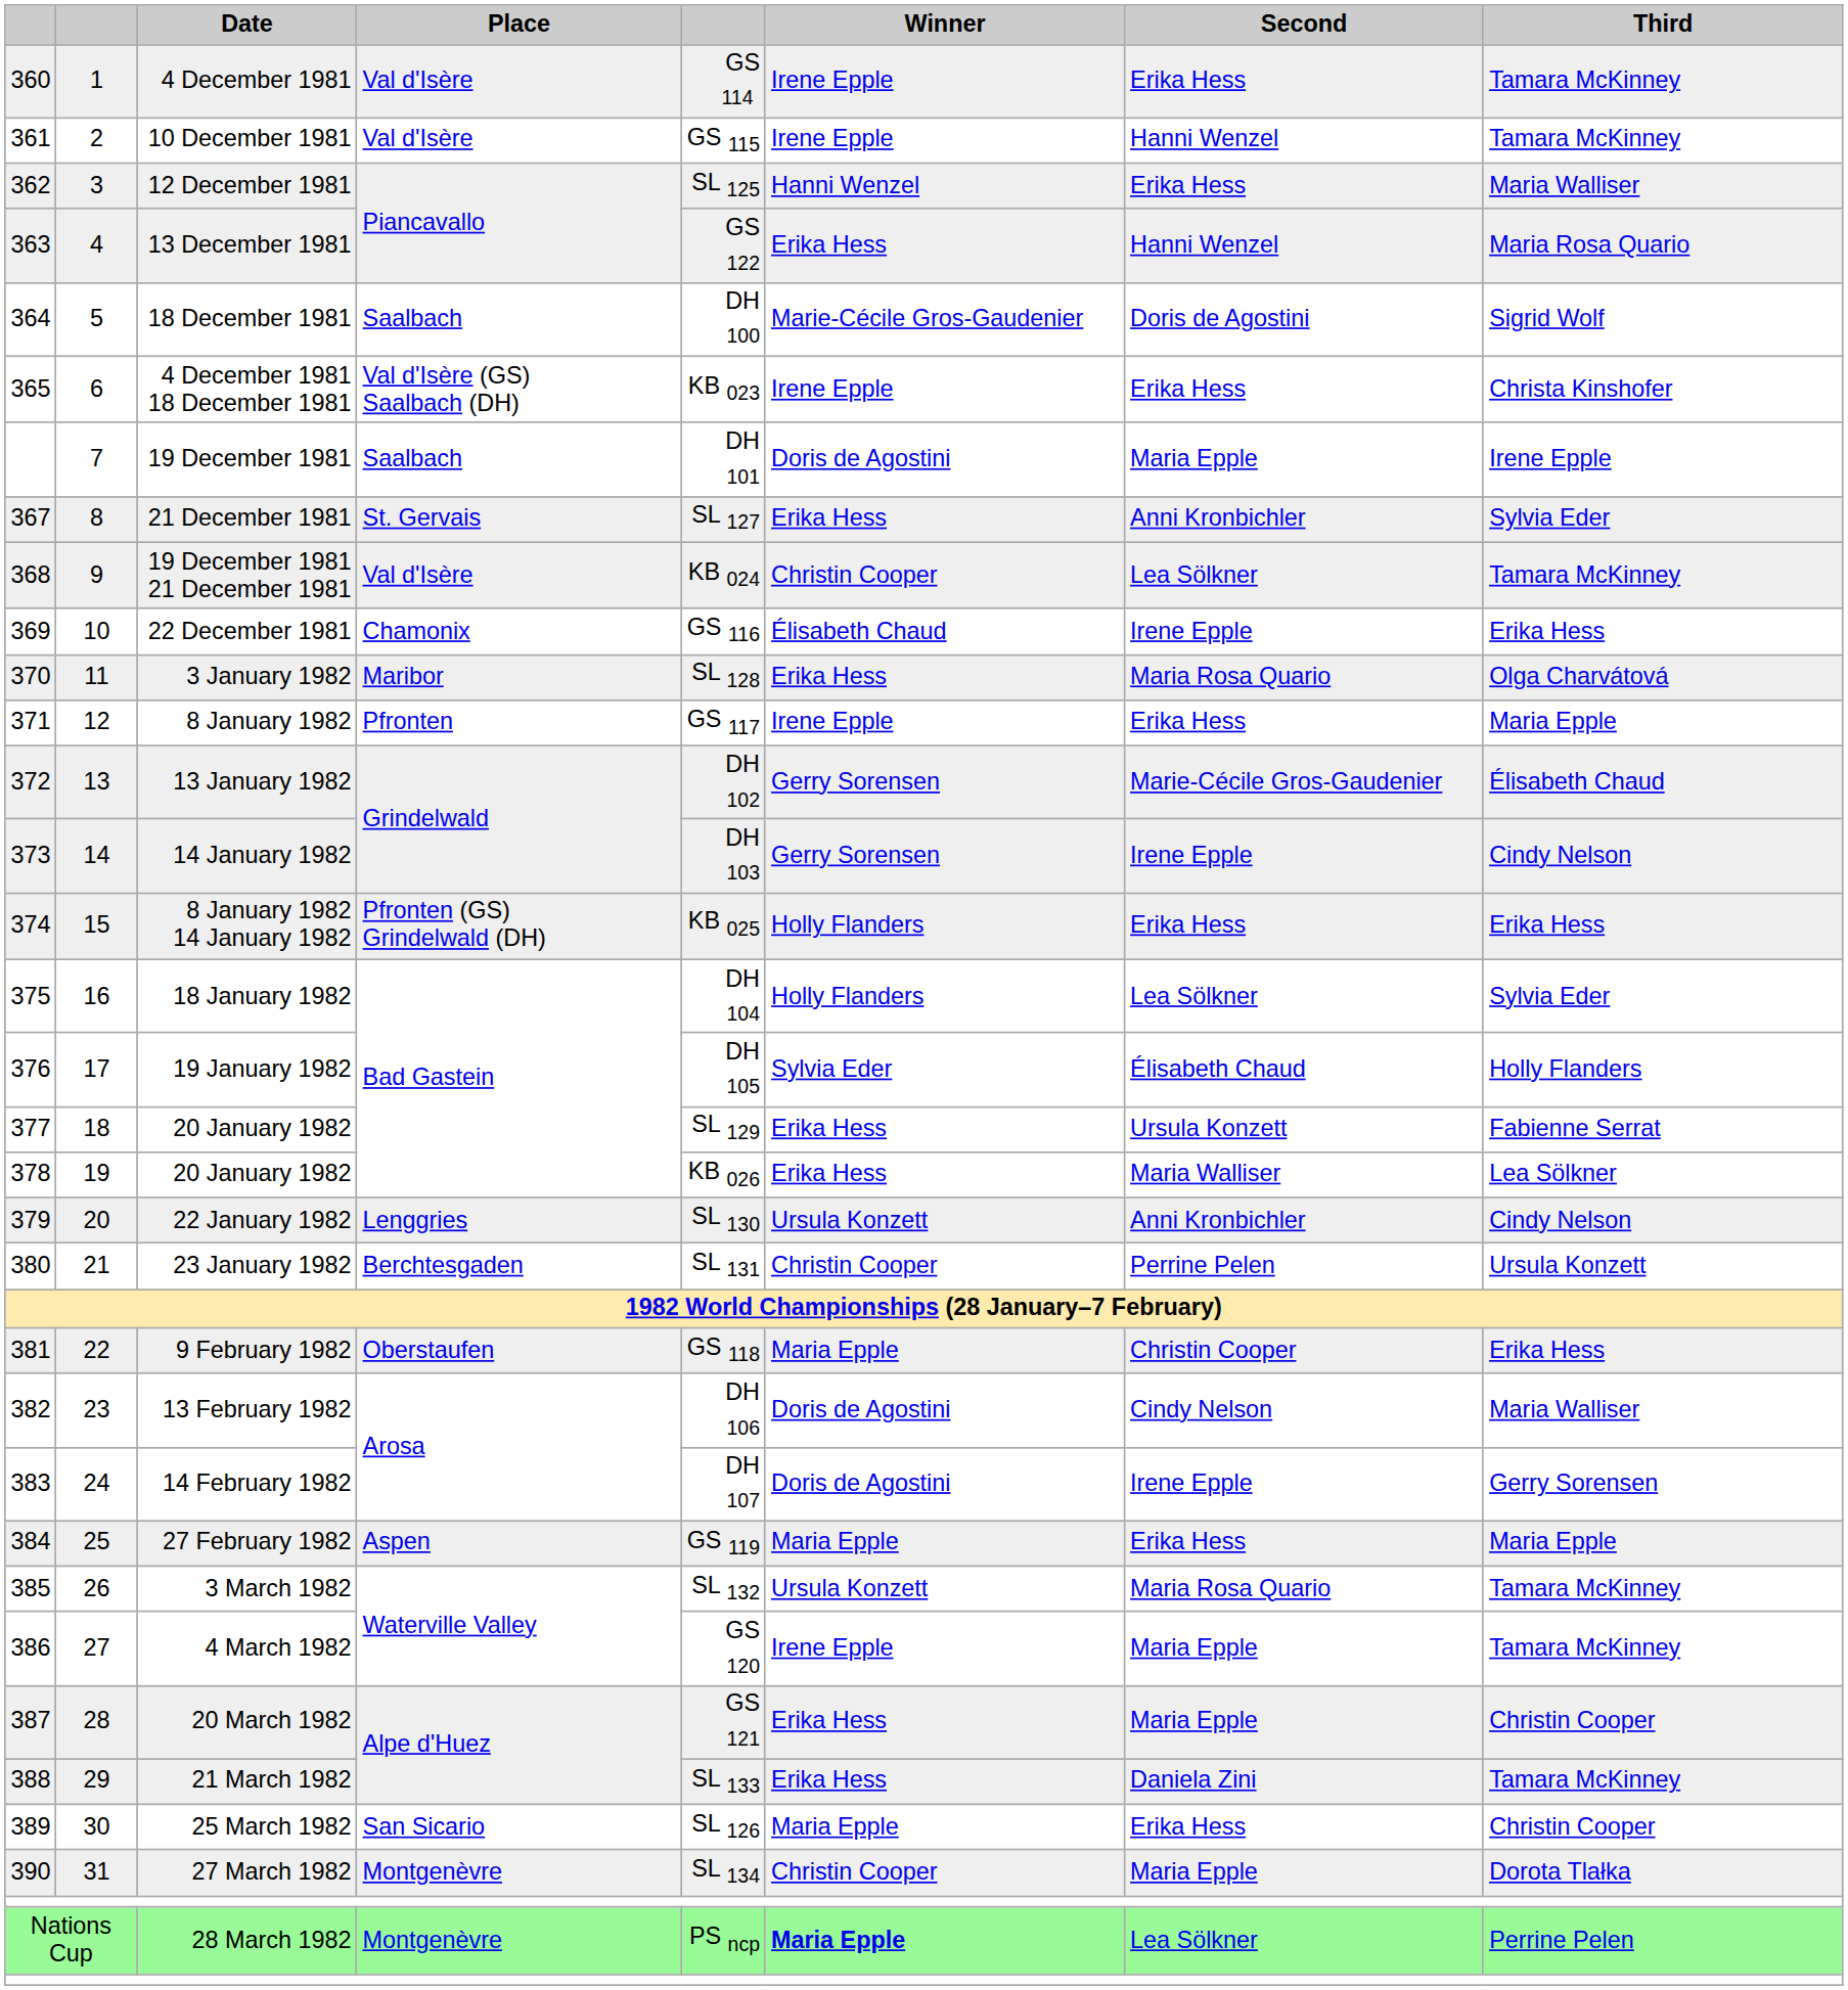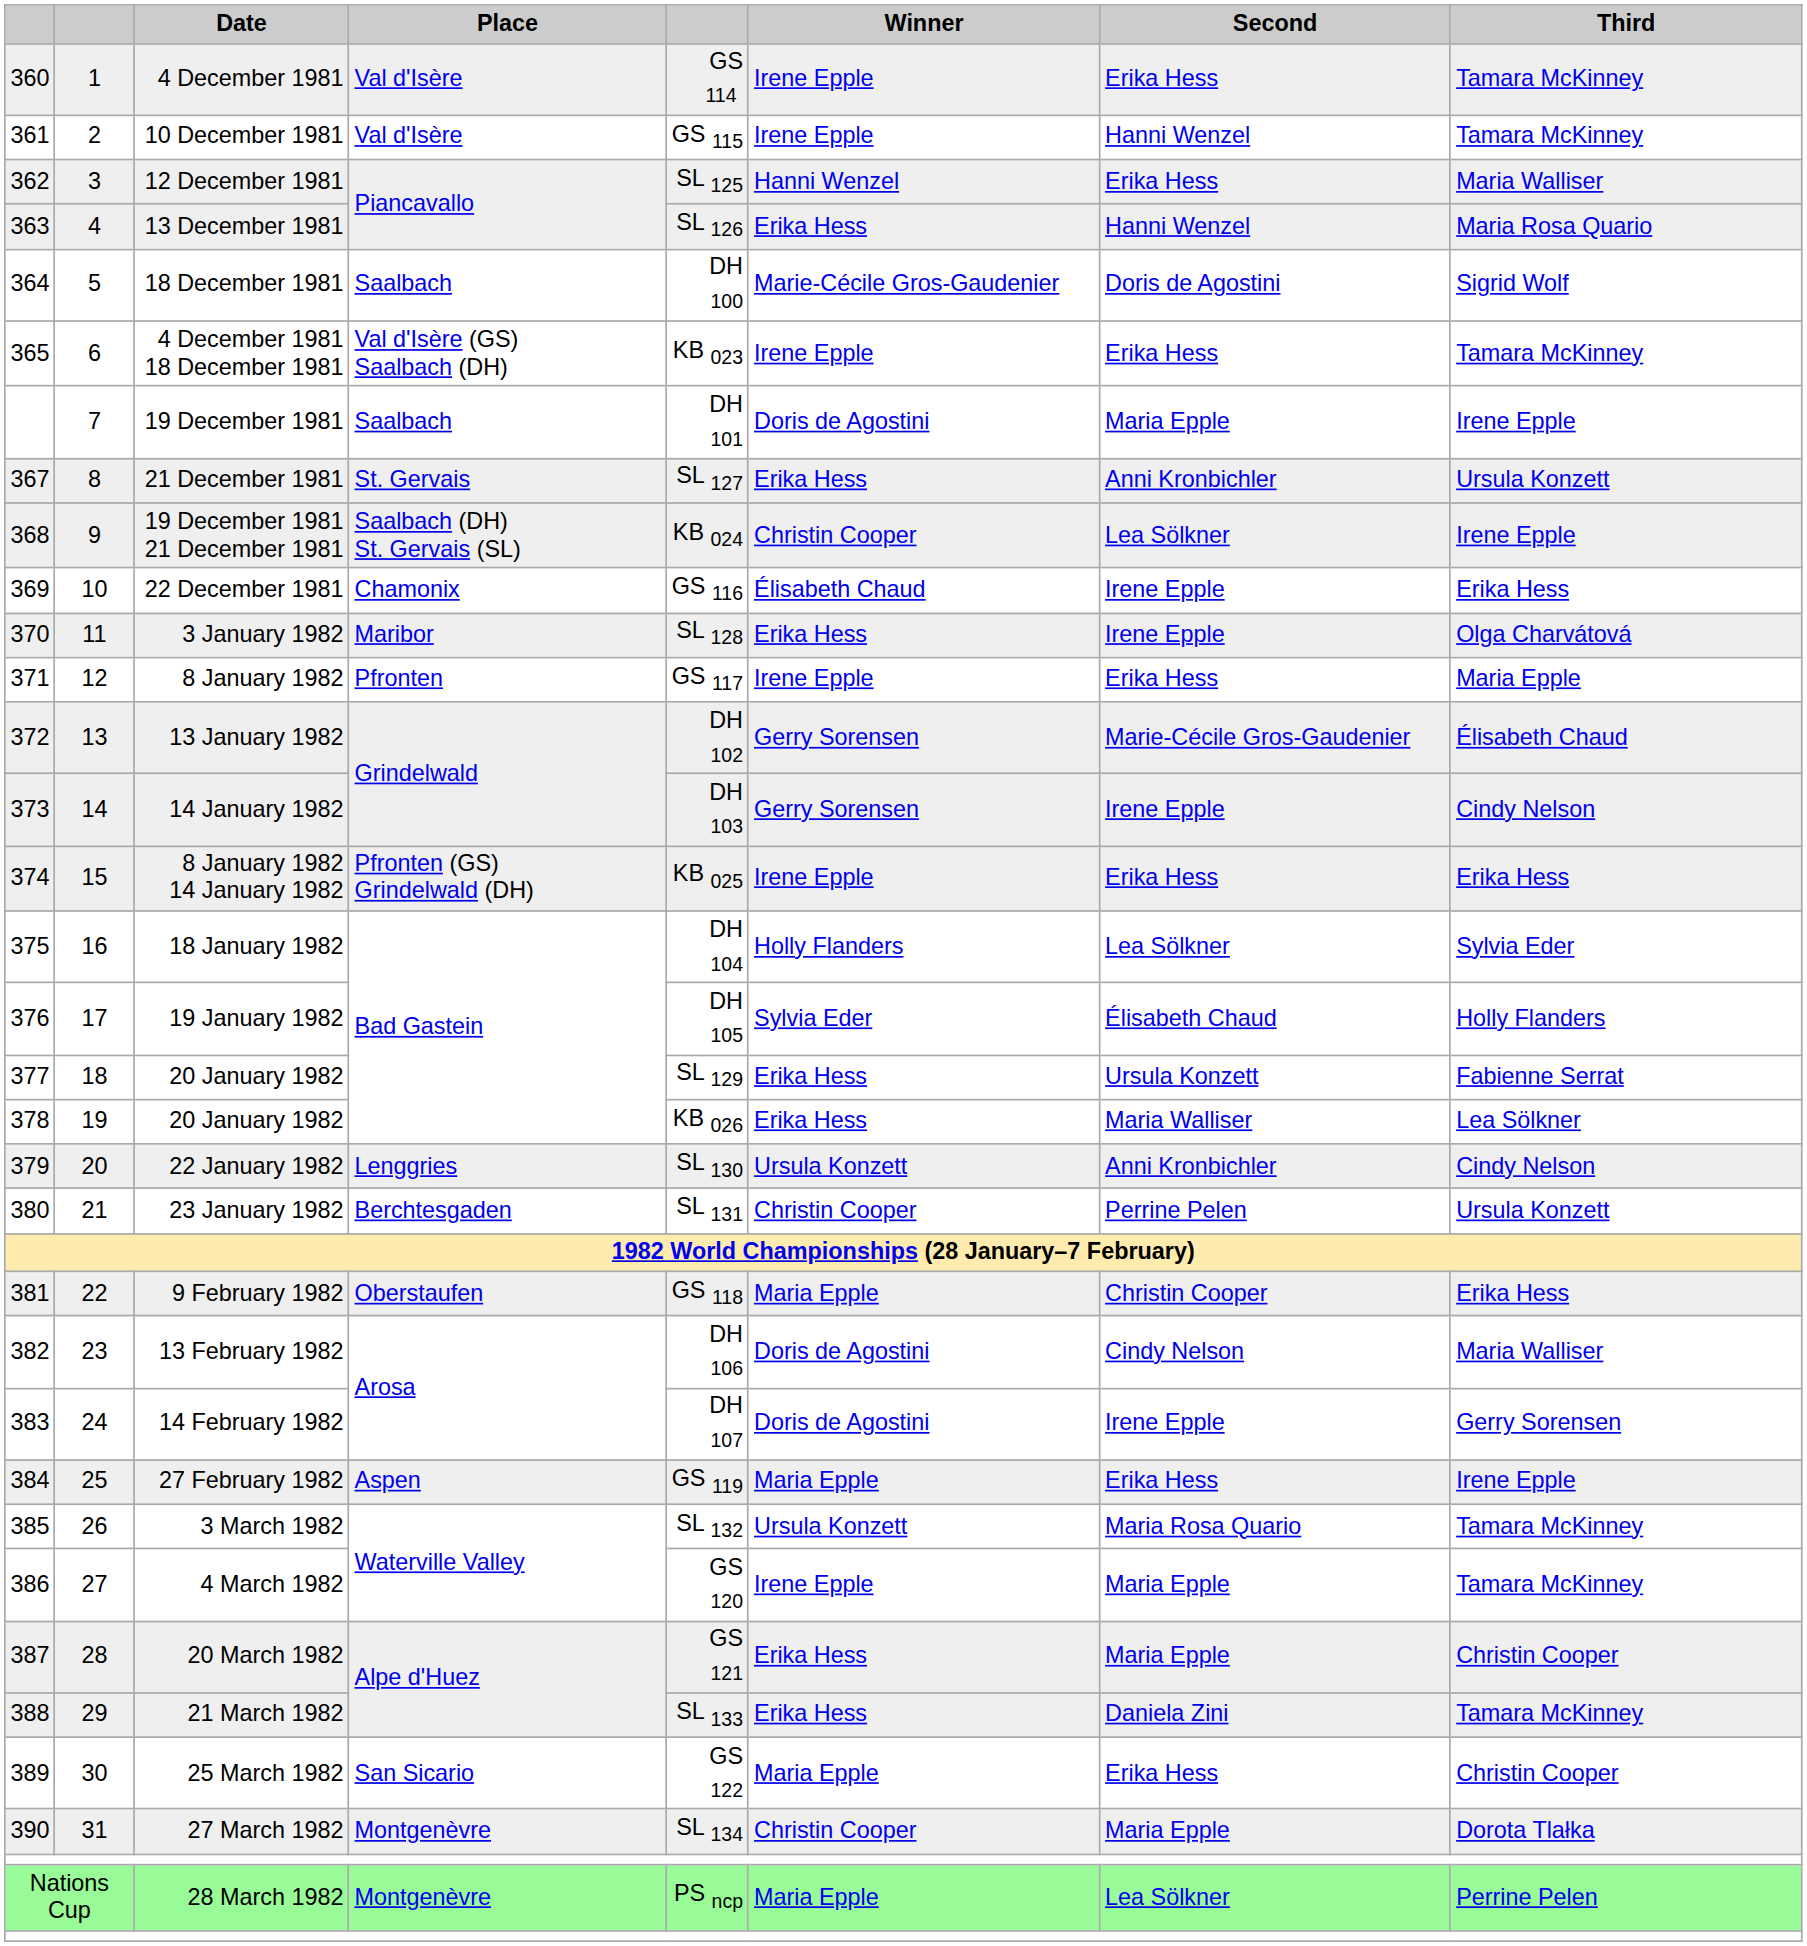13 December 1981 | column 5: GS 122 -> SL 126
4 December 1981 18 December 1981 | Third: Christa Kinshofer -> Tamara McKinney
21 December 1981 | Third: Sylvia Eder -> Ursula Konzett
19 December 1981 21 December 1981 | Place: Val d'Isère -> Saalbach (DH) St. Gervais (SL)
19 December 1981 21 December 1981 | Third: Tamara McKinney -> Irene Epple
3 January 1982 | Second: Maria Rosa Quario -> Irene Epple
8 January 1982 14 January 1982 | Winner: Holly Flanders -> Irene Epple
27 February 1982 | Third: Maria Epple -> Irene Epple
25 March 1982 | column 5: SL 126 -> GS 122
28 March 1982 | Winner: bold -> normal
